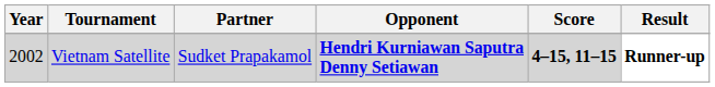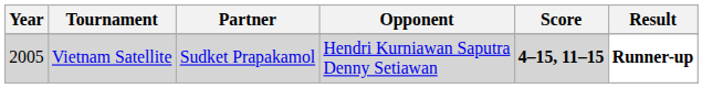Vietnam Satellite | Year: 2002 -> 2005
Vietnam Satellite | Opponent: bold -> normal
